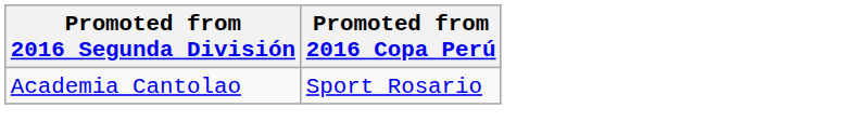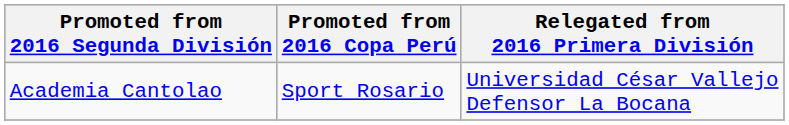+ column: Relegated from 2016 Primera División | Universidad César Vallejo Defensor La Bocana
